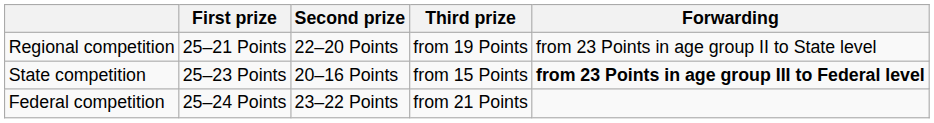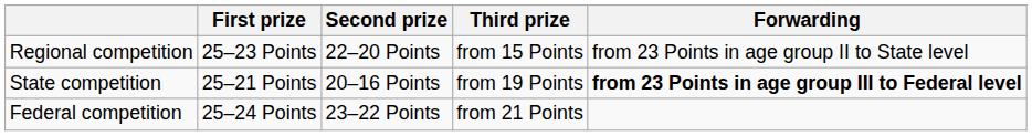Regional competition | First prize: 25–21 Points -> 25–23 Points
Regional competition | Third prize: from 19 Points -> from 15 Points
State competition | First prize: 25–23 Points -> 25–21 Points
State competition | Third prize: from 15 Points -> from 19 Points
